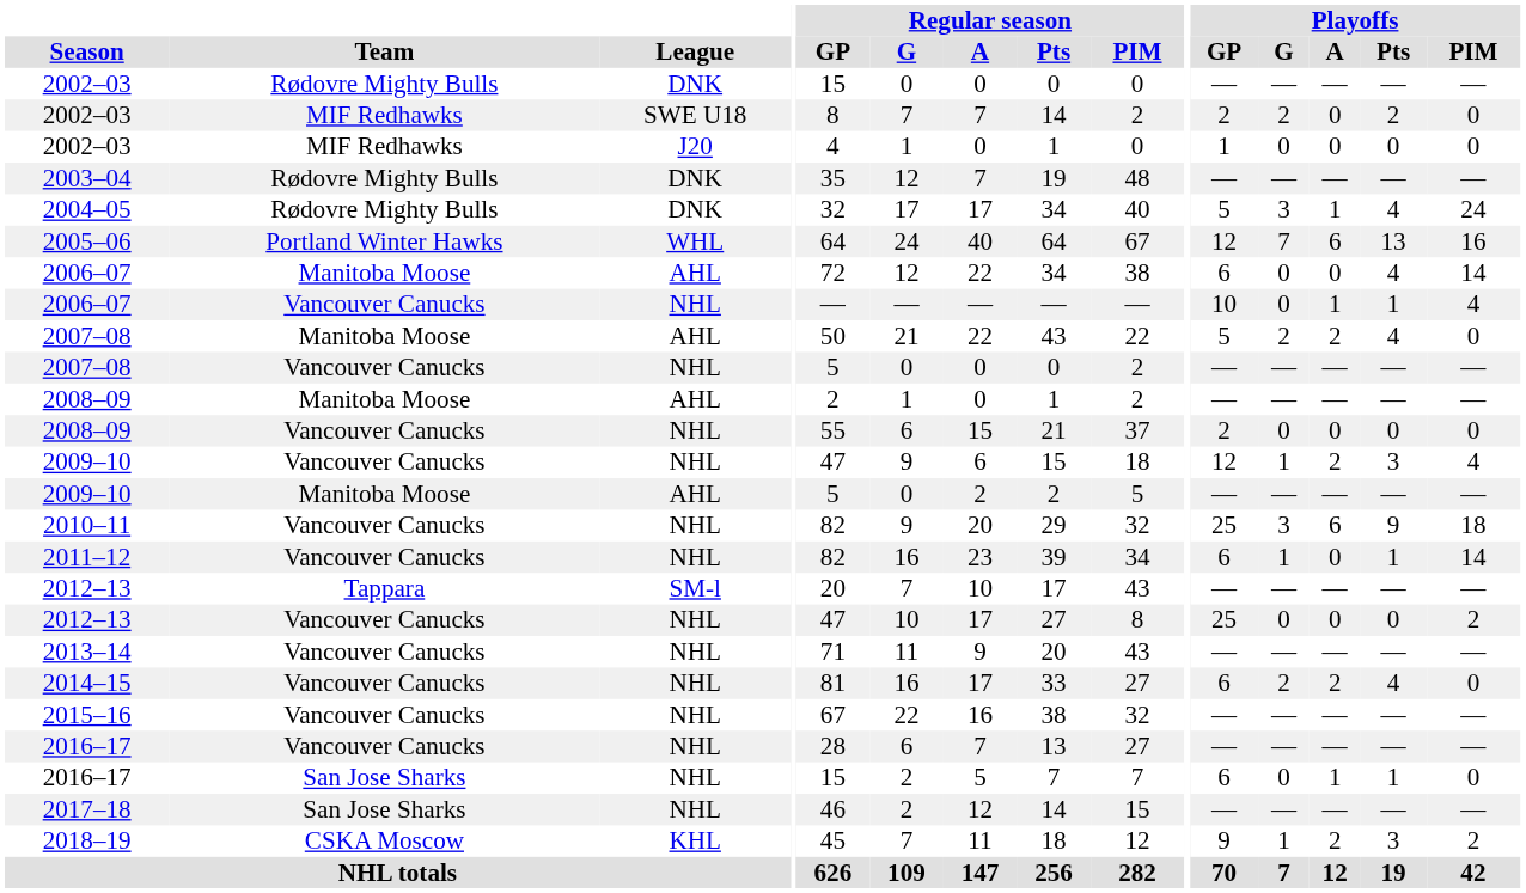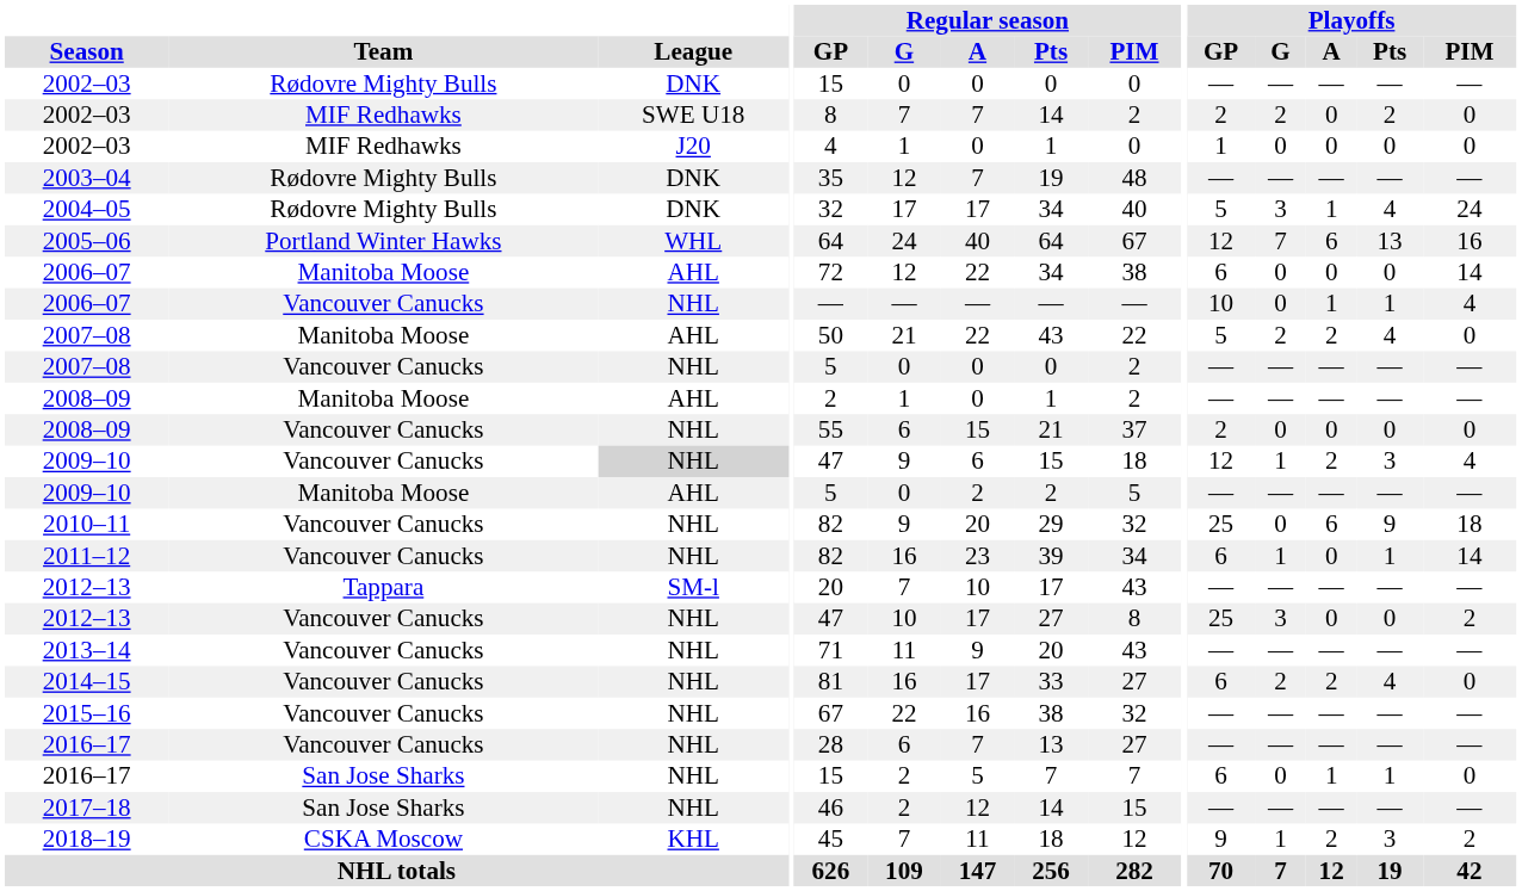2006–07 / Manitoba Moose | Playoffs / Pts: 4 -> 0
2009–10 / Vancouver Canucks | League: no background -> lightgrey background
2010–11 | Playoffs / G: 3 -> 0
2012–13 / Vancouver Canucks | Playoffs / G: 0 -> 3
